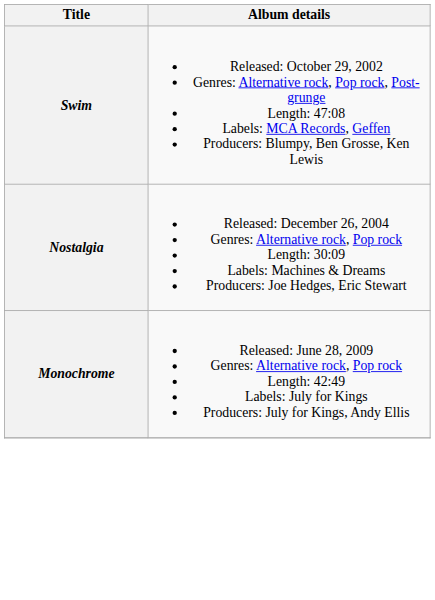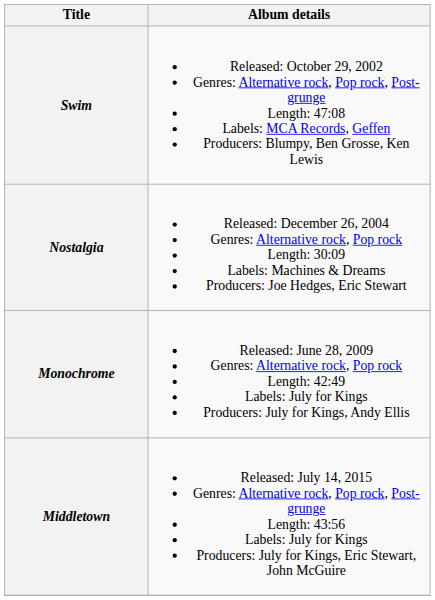+ row: Middletown | Released: July 14, 2015 Genres: Alternative rock, Pop rock, Post-grunge Length: 43:56 Labels: July for Kings Producers: July for Kings, Eric Stewart, John McGuire
